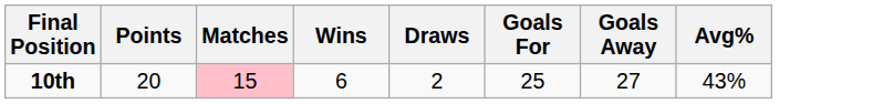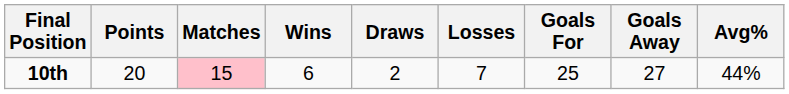+ column: Losses | 7
10th | Avg%: 43% -> 44%
